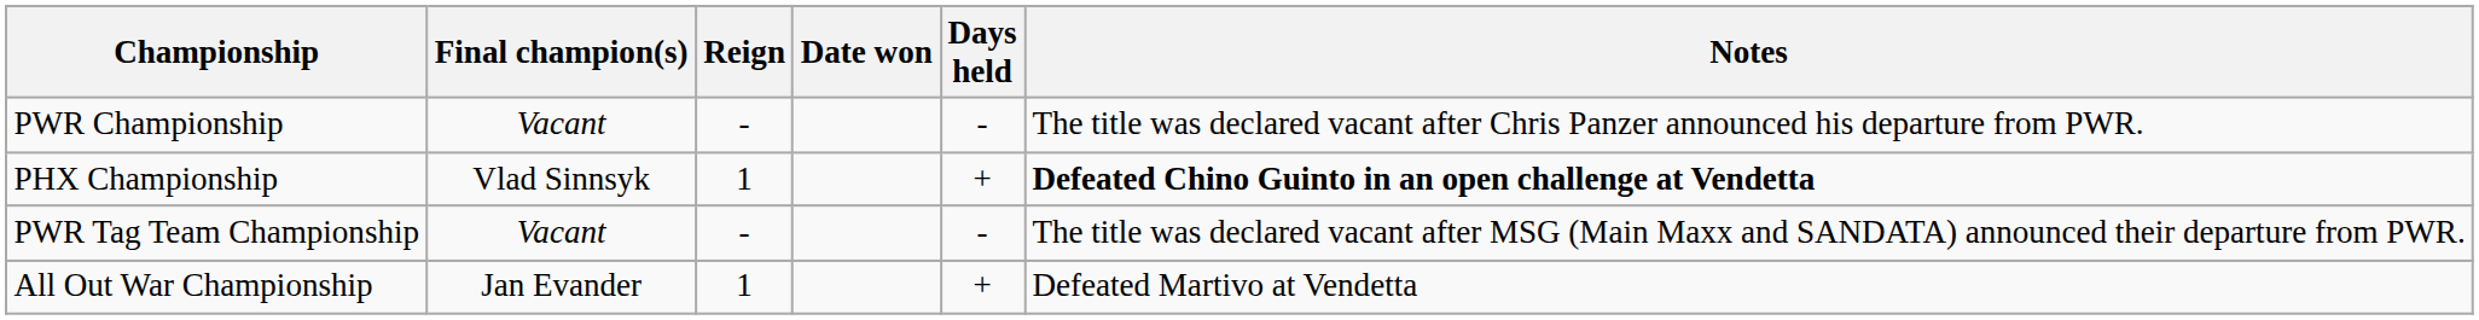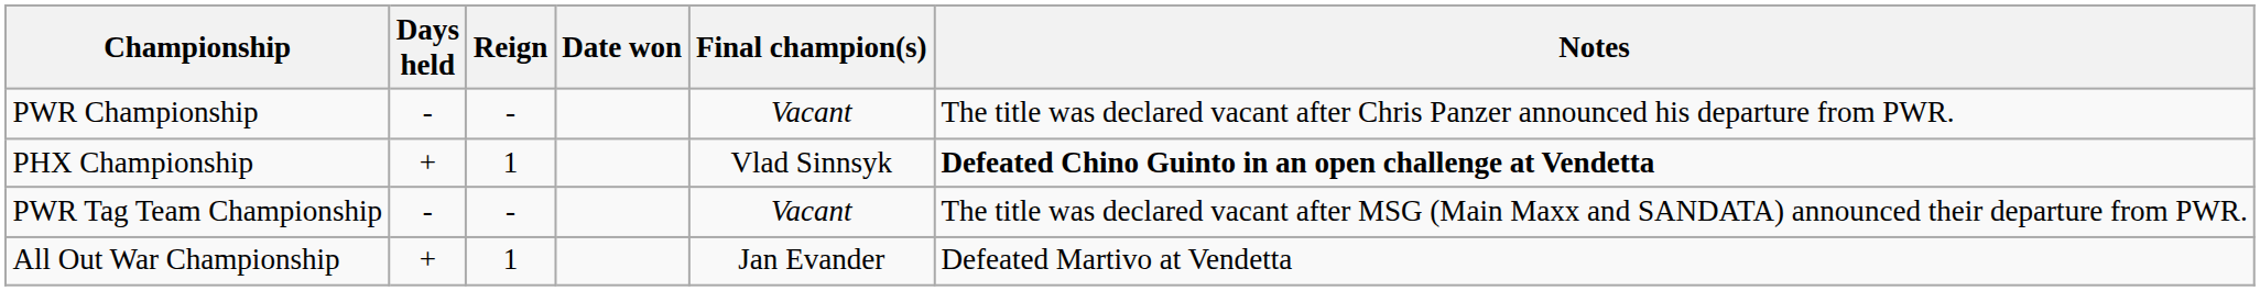columns swapped: Final champion(s) <-> Days held
